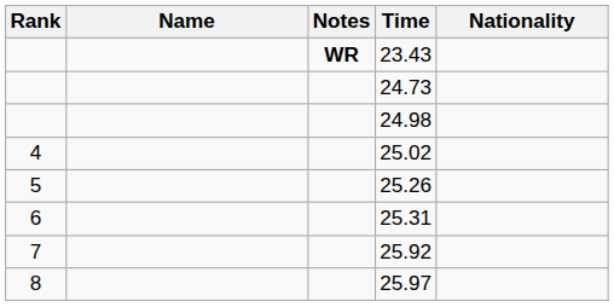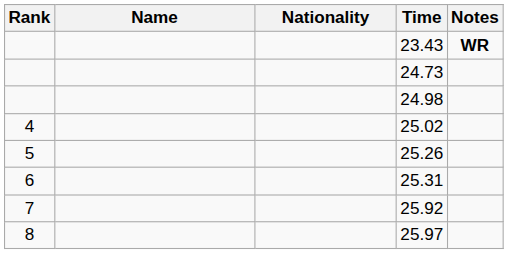columns swapped: Nationality <-> Notes
